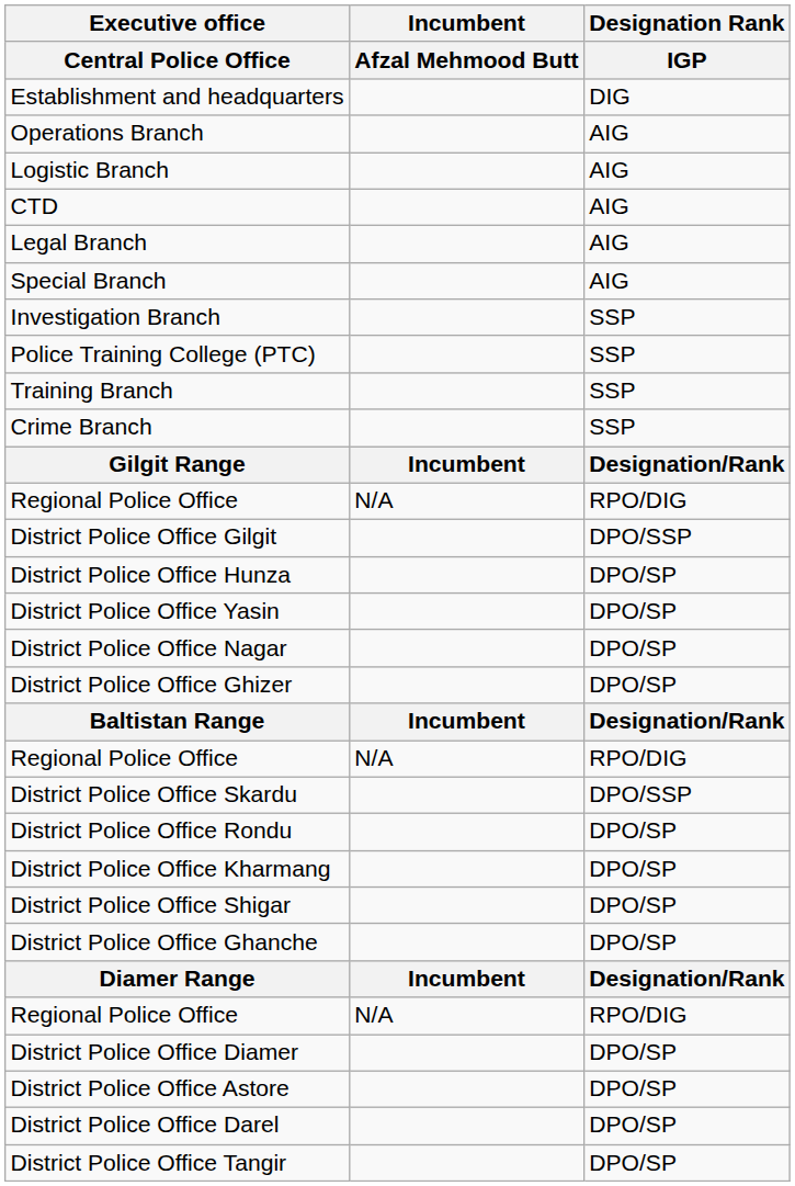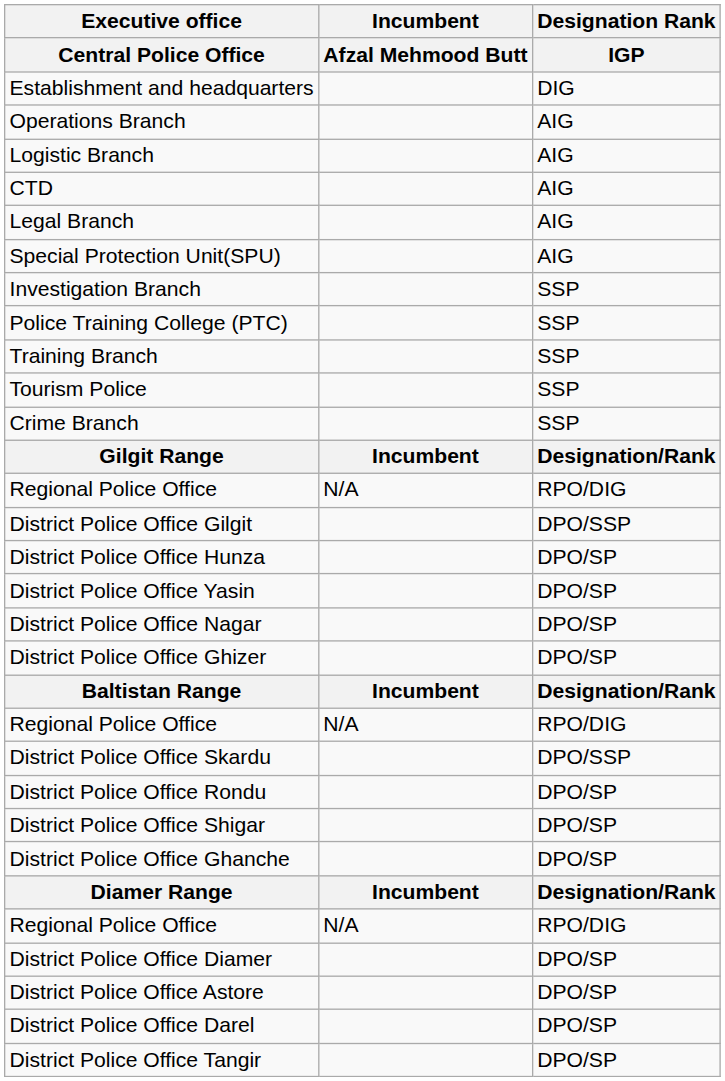+ row: Special Protection Unit(SPU) | AIG
- row: Special Branch | AIG
+ row: Tourism Police | SSP
- row: District Police Office Kharmang | DPO/SP
